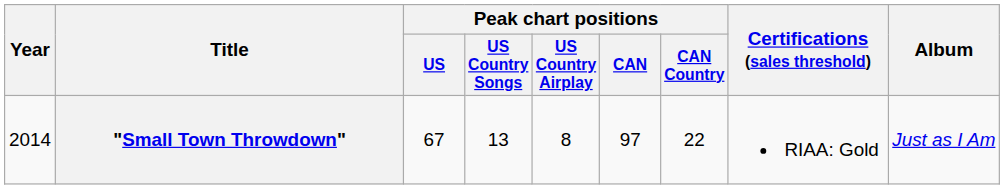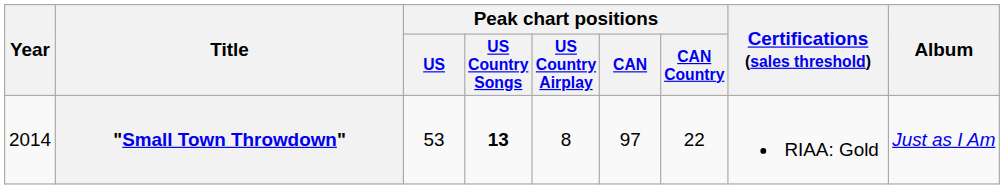"Small Town Throwdown" | Peak chart positions / US: 67 -> 53
"Small Town Throwdown" | Peak chart positions / US Country Songs: normal -> bold
